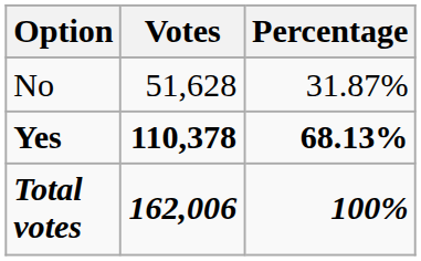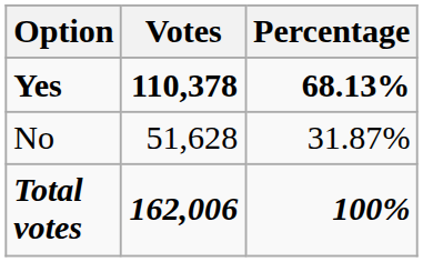rows swapped: Yes <-> No
